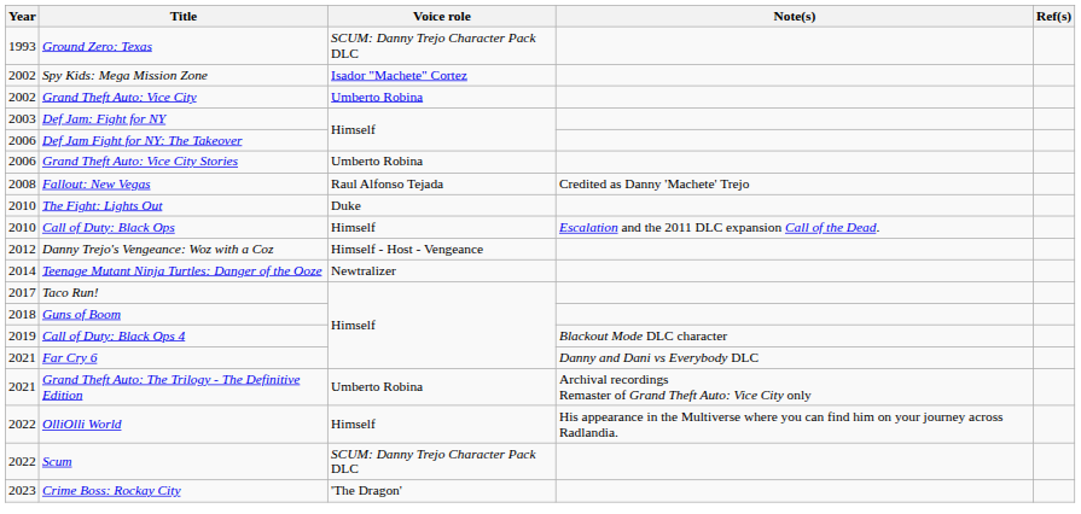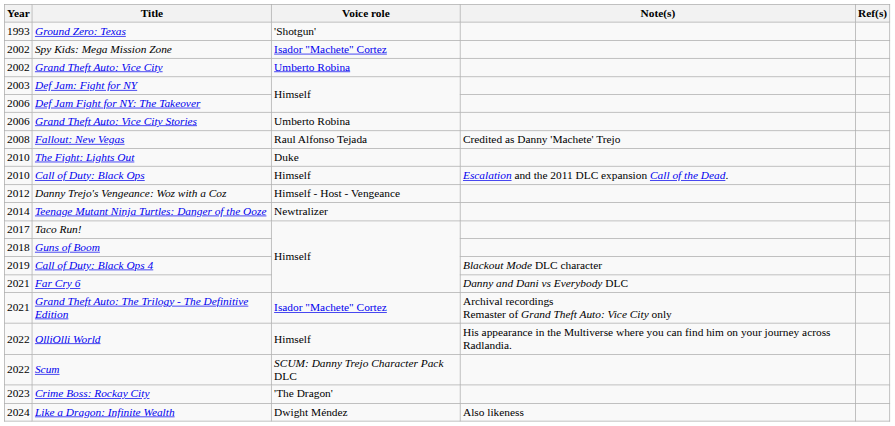Ground Zero: Texas | Voice role: SCUM: Danny Trejo Character Pack DLC -> 'Shotgun'
Grand Theft Auto: The Trilogy - The Definitive Edition | Voice role: Umberto Robina -> Isador "Machete" Cortez
+ row: 2024 | Like a Dragon: Infinite Wealth | Dwight Méndez | Also likeness
